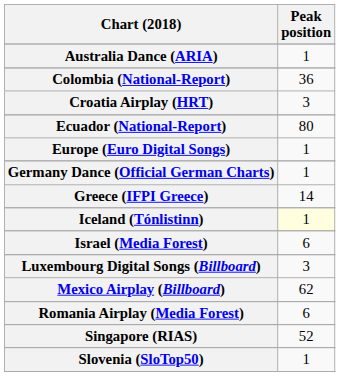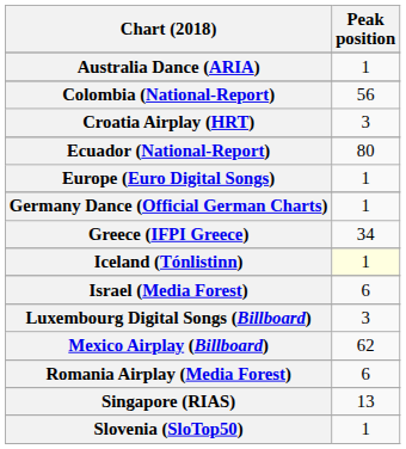Colombia (National-Report) | Peak position: 36 -> 56
Greece (IFPI Greece) | Peak position: 14 -> 34
Singapore (RIAS) | Peak position: 52 -> 13
